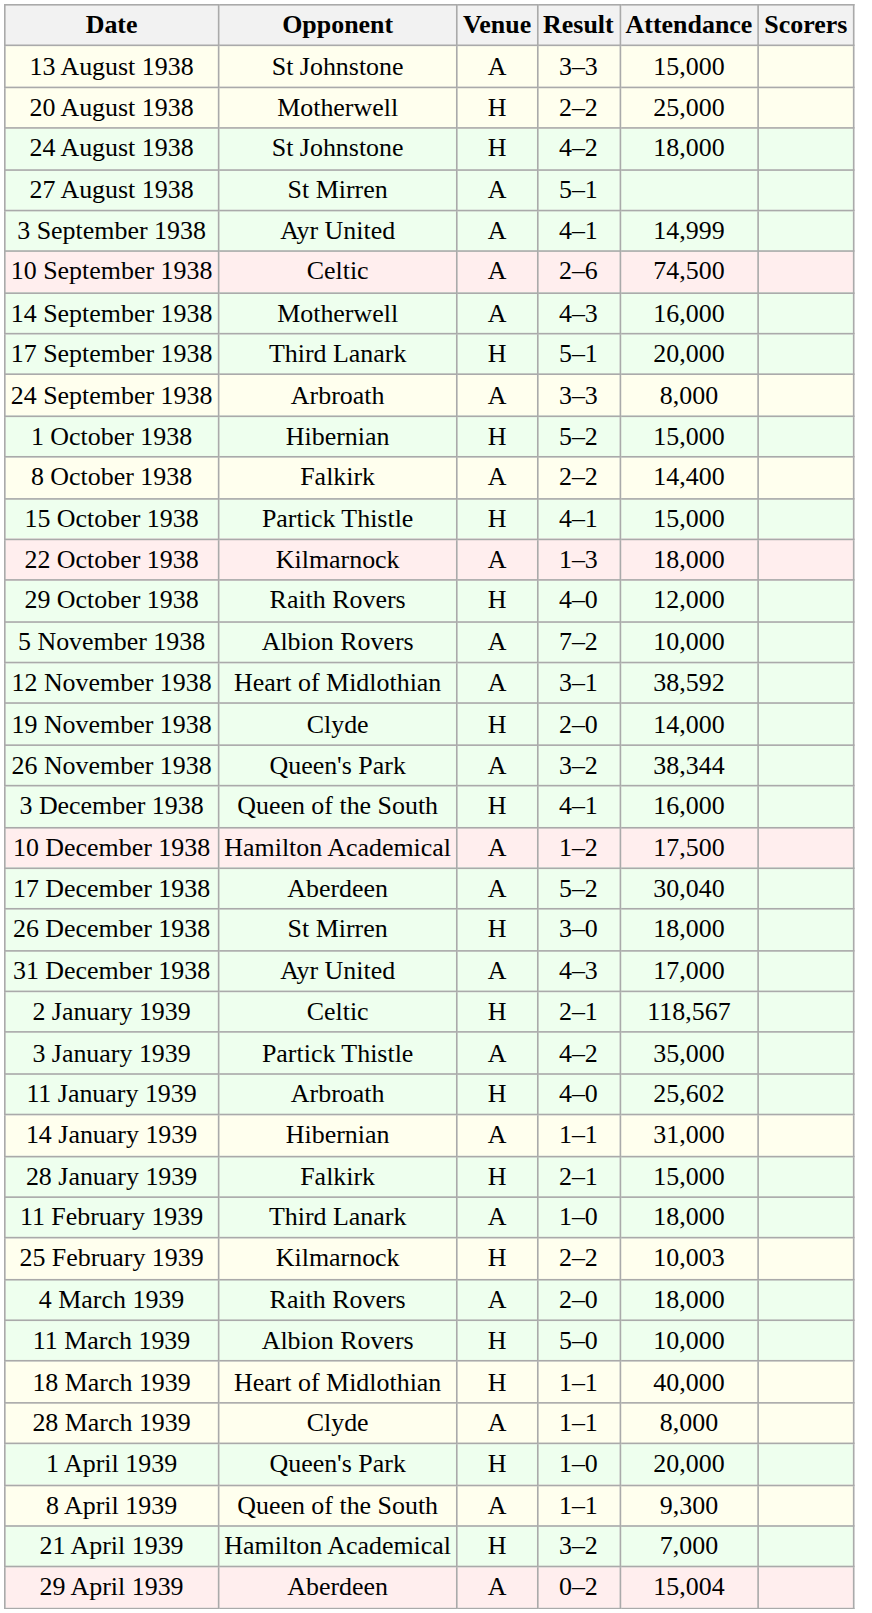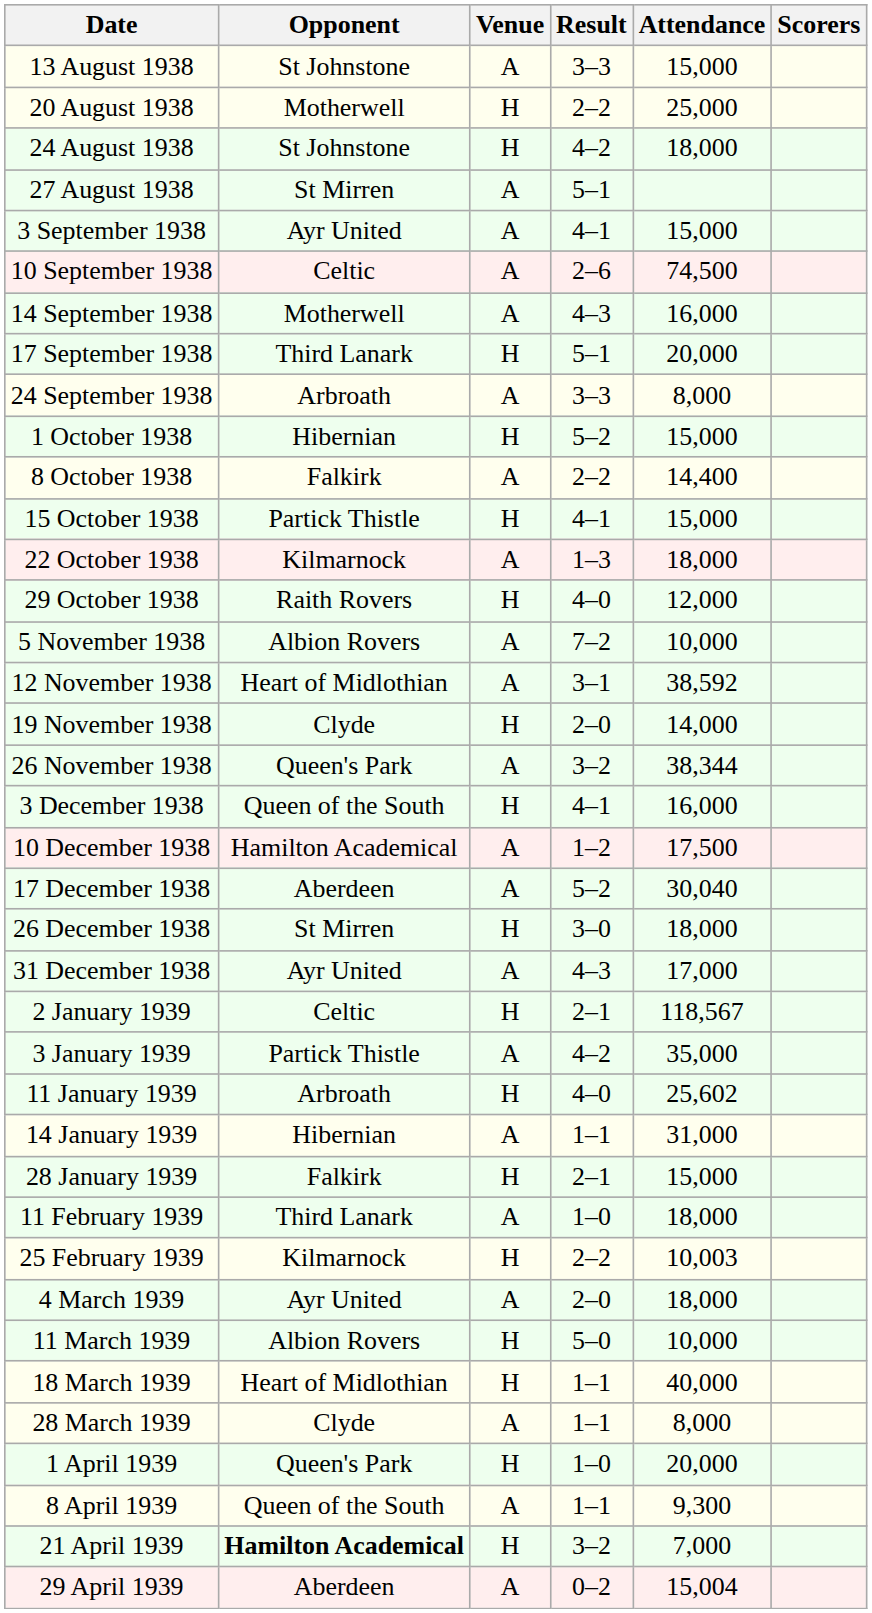3 September 1938 | Attendance: 14,999 -> 15,000
4 March 1939 | Opponent: Raith Rovers -> Ayr United
21 April 1939 | Opponent: normal -> bold
